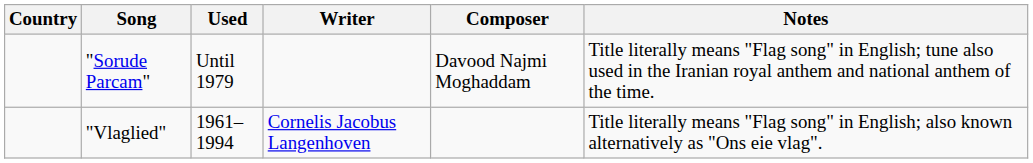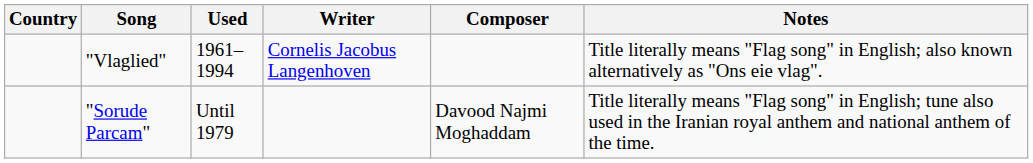rows swapped: "Sorude Parcam" <-> "Vlaglied"
